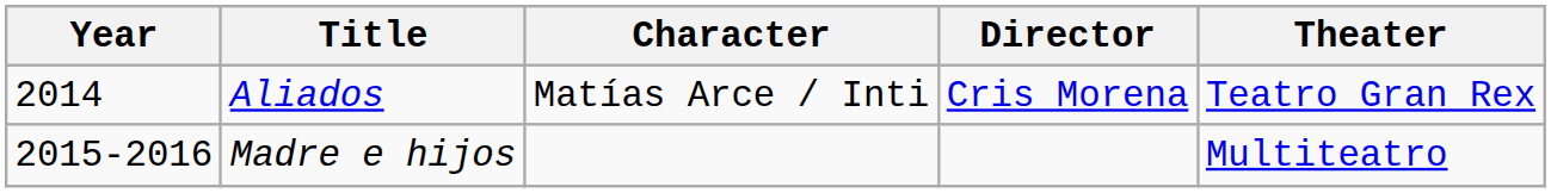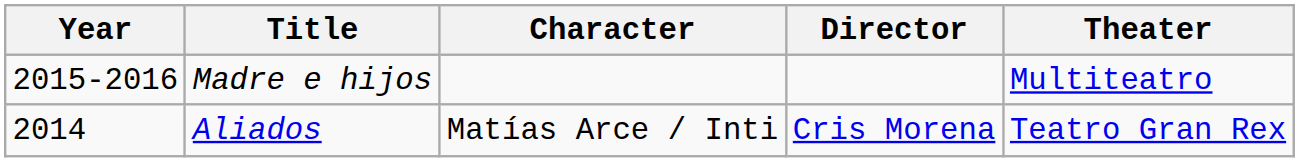rows swapped: Aliados <-> Madre e hijos
